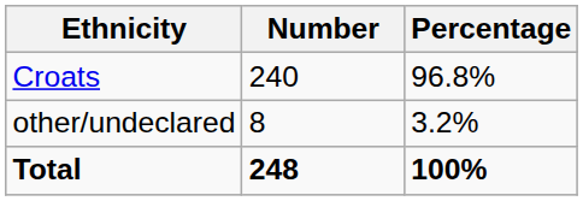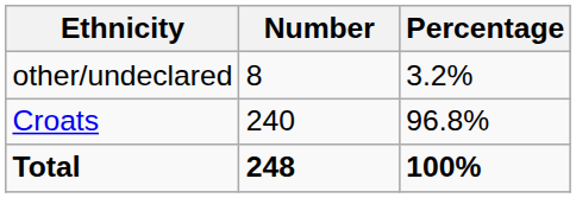rows swapped: Croats <-> other/undeclared
